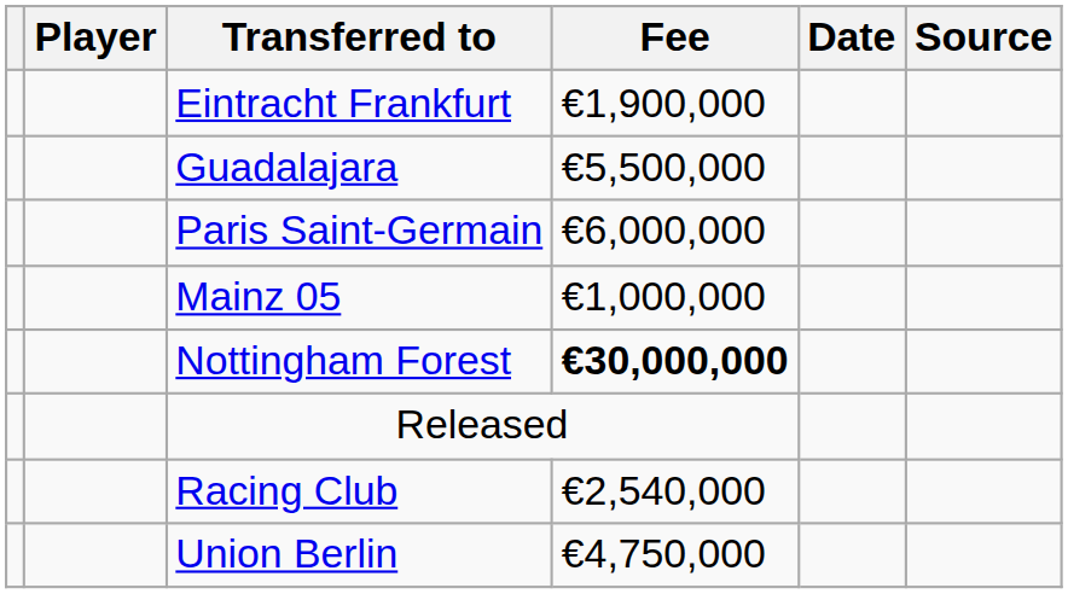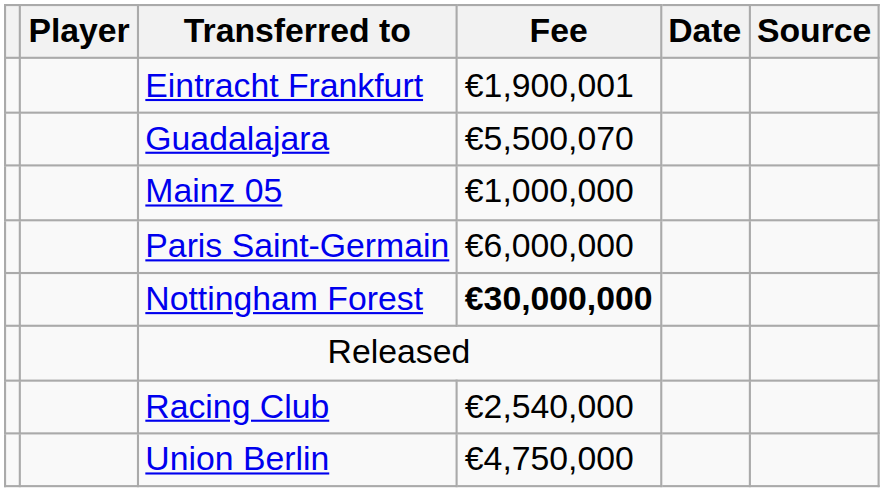Eintracht Frankfurt | Fee: €1,900,000 -> €1,900,001
Guadalajara | Fee: €5,500,000 -> €5,500,070
rows swapped: Paris Saint-Germain <-> Mainz 05
